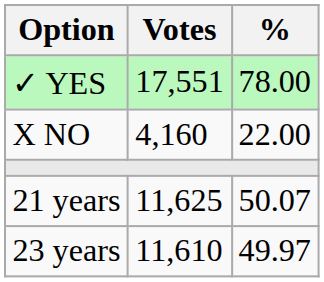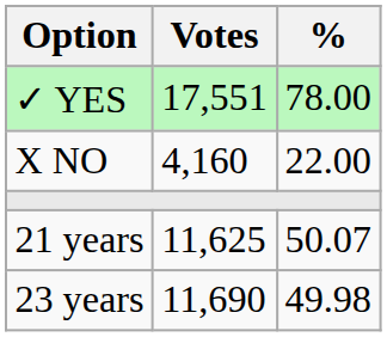23 years | Votes: 11,610 -> 11,690
23 years | %: 49.97 -> 49.98
